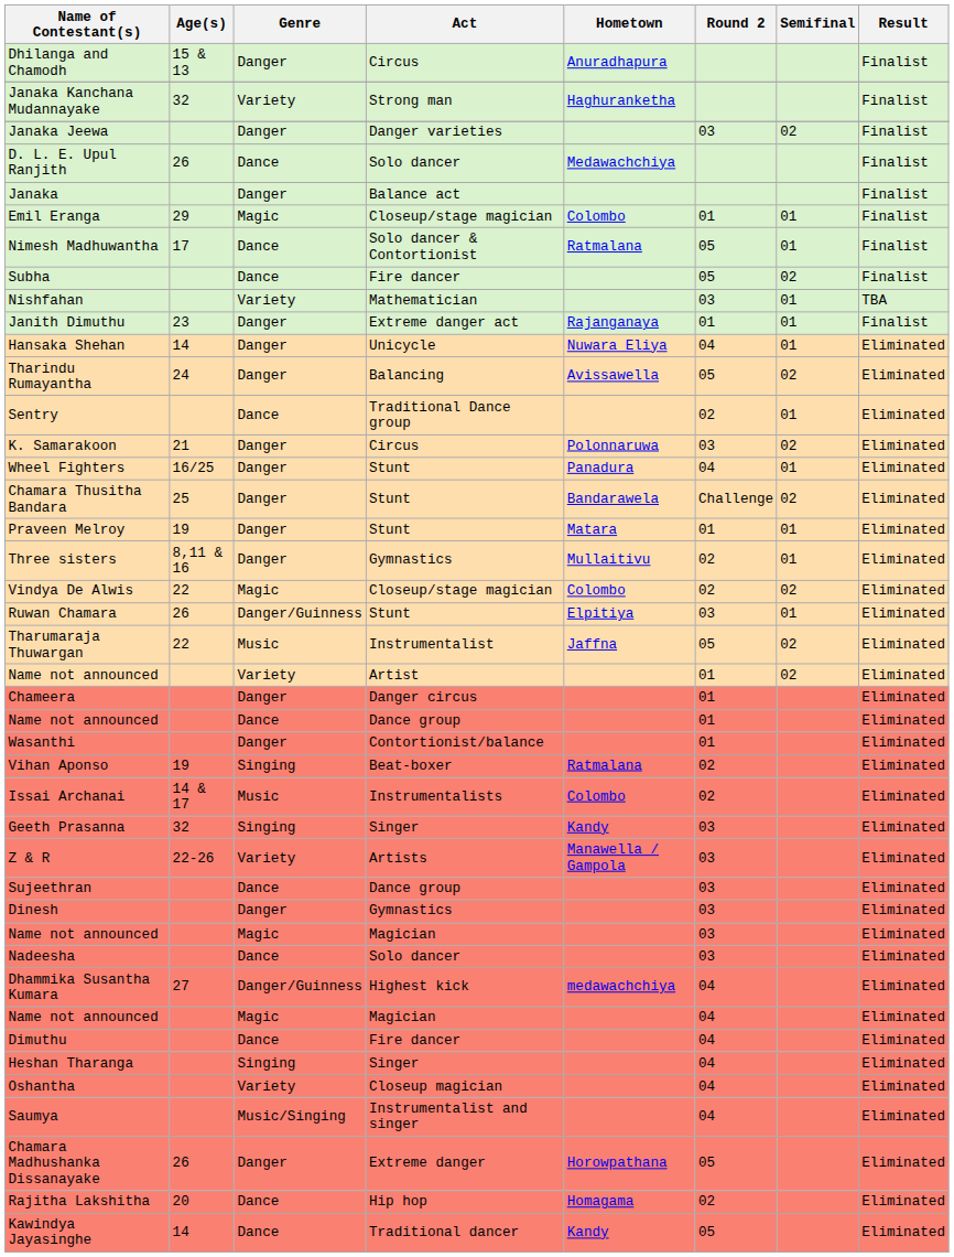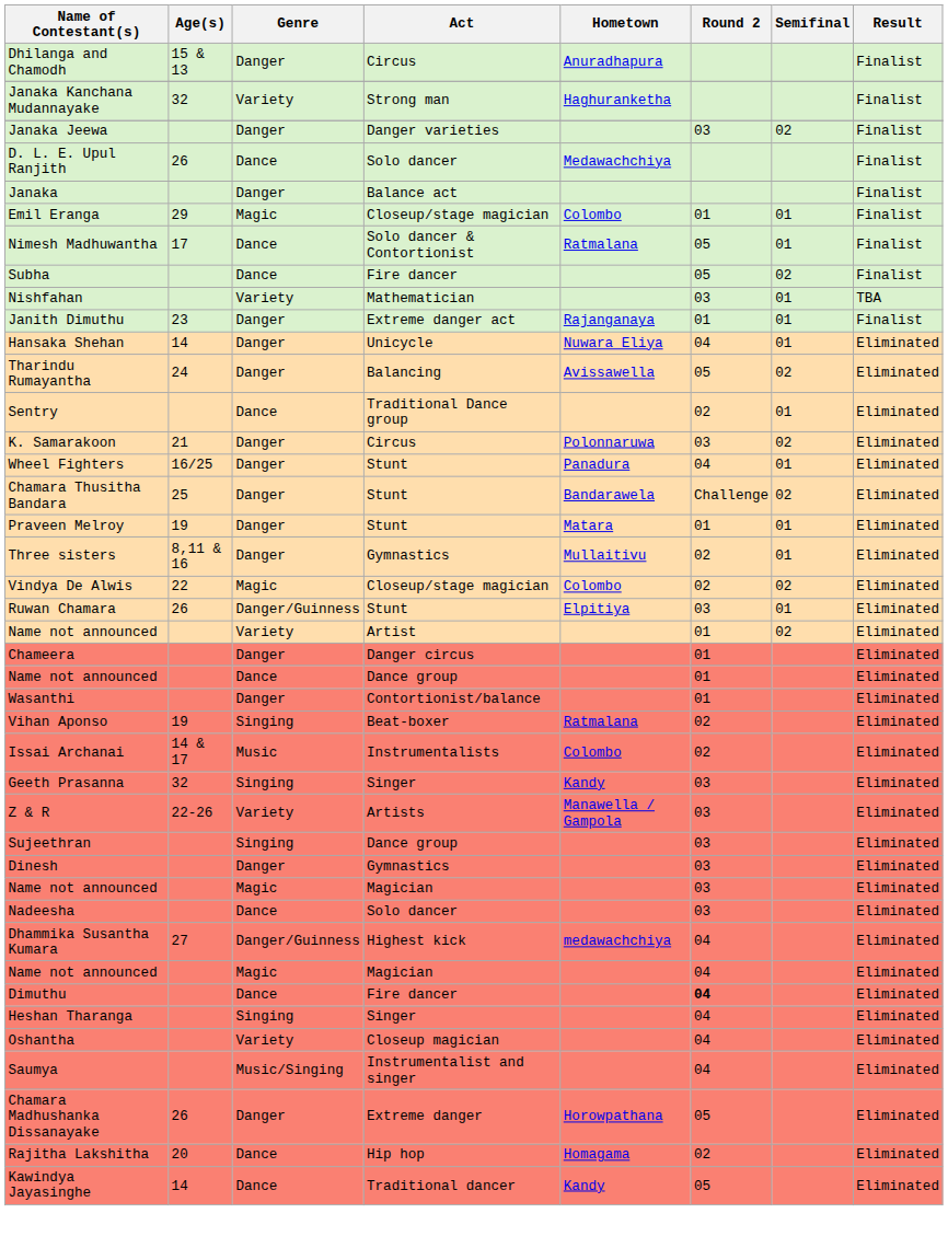- row: Tharumaraja Thuwargan | 22 | Music | Instrumentalist | Jaffna | 05 | 02 | Eliminated
Sujeethran | Genre: Dance -> Singing
Dimuthu | Round 2: normal -> bold
